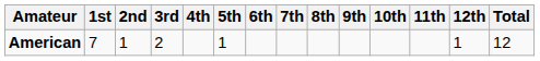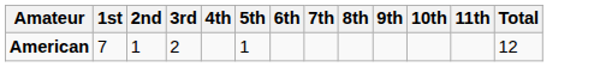- column: 12th | 1
